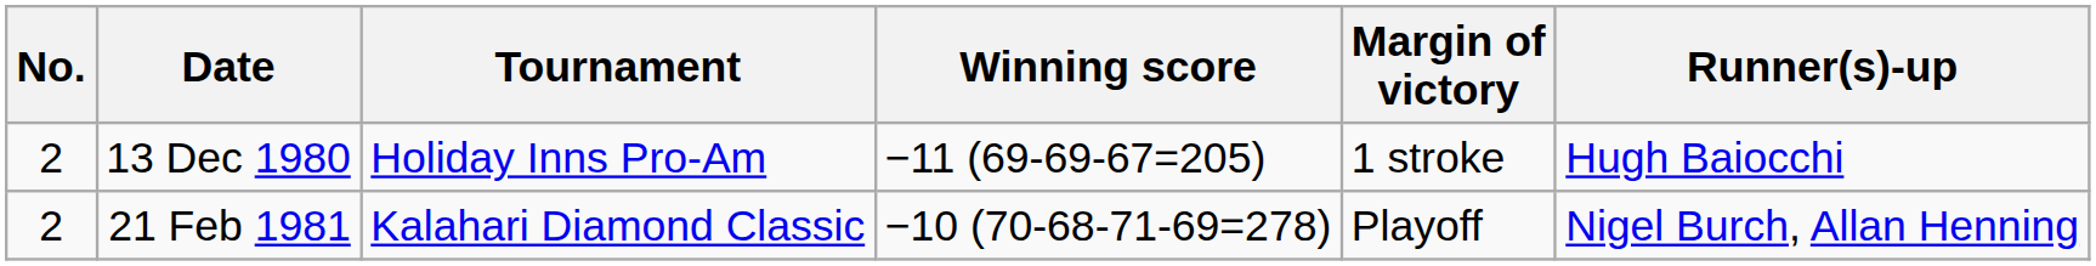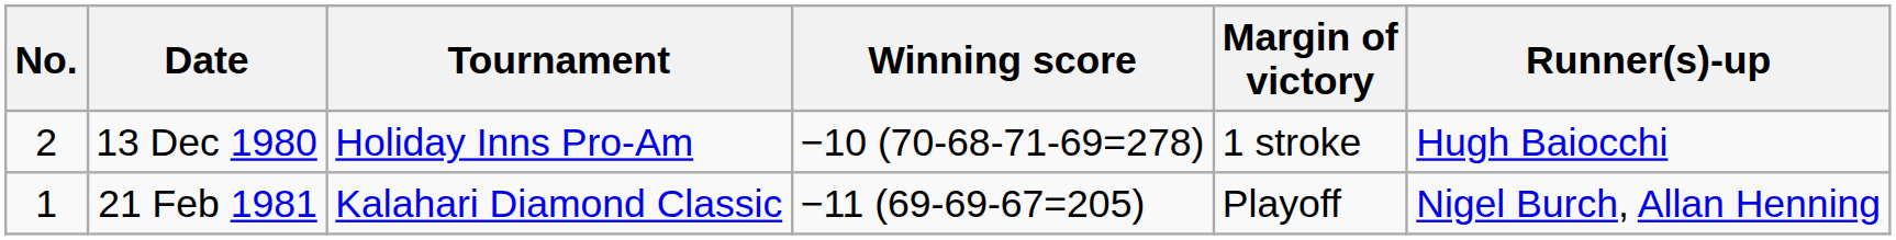13 Dec 1980 | Winning score: −11 (69-69-67=205) -> −10 (70-68-71-69=278)
21 Feb 1981 | No.: 2 -> 1
21 Feb 1981 | Winning score: −10 (70-68-71-69=278) -> −11 (69-69-67=205)
